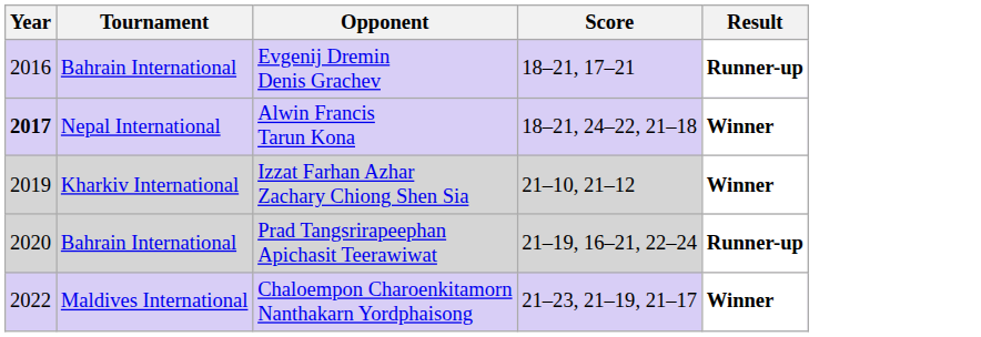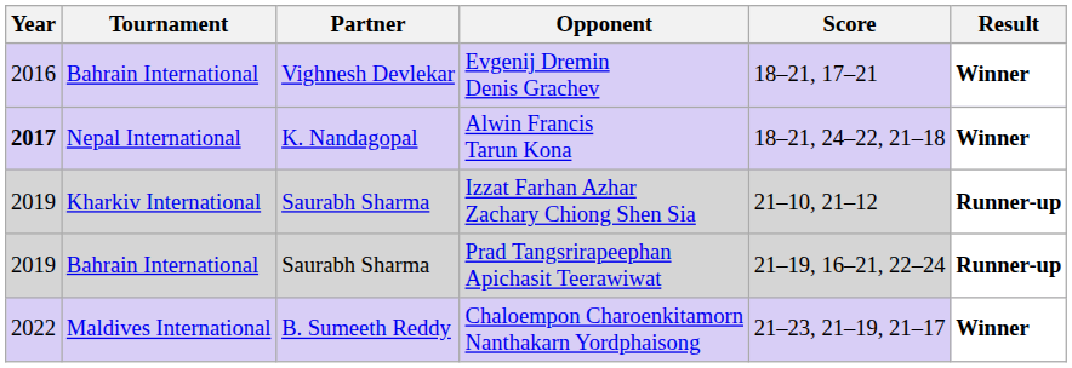+ column: Partner | Vighnesh Devlekar | K. Nandagopal | Saurabh Sharma | Saurabh Sharma | B. Sumeeth Reddy
Evgenij Dremin Denis Grachev | Result: Runner-up -> Winner
Izzat Farhan Azhar Zachary Chiong Shen Sia | Result: Winner -> Runner-up
Prad Tangsrirapeephan Apichasit Teerawiwat | Year: 2020 -> 2019
